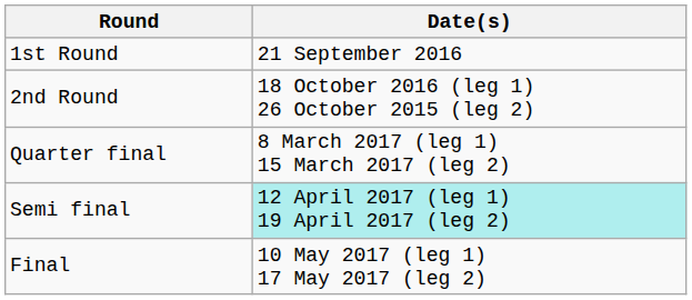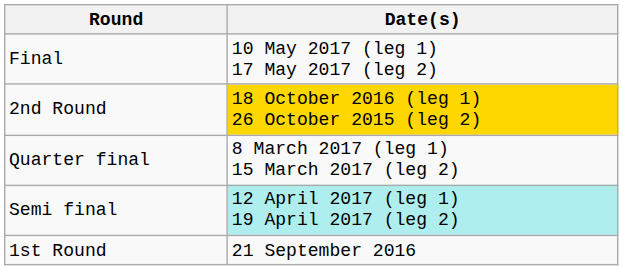rows swapped: 1st Round <-> Final
2nd Round | Date(s): no background -> gold background
